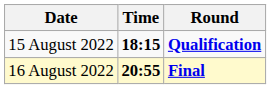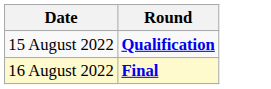- column: Time | 18:15 | 20:55
